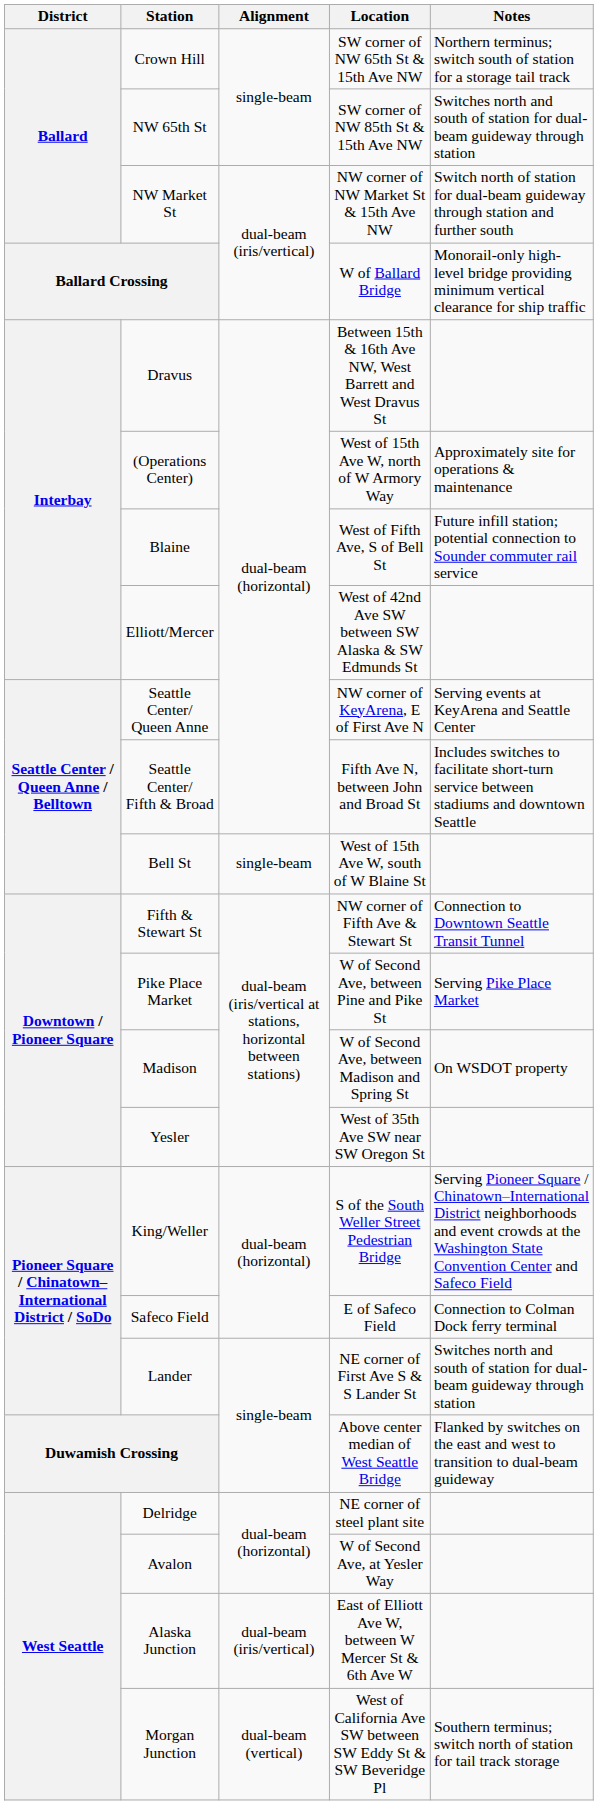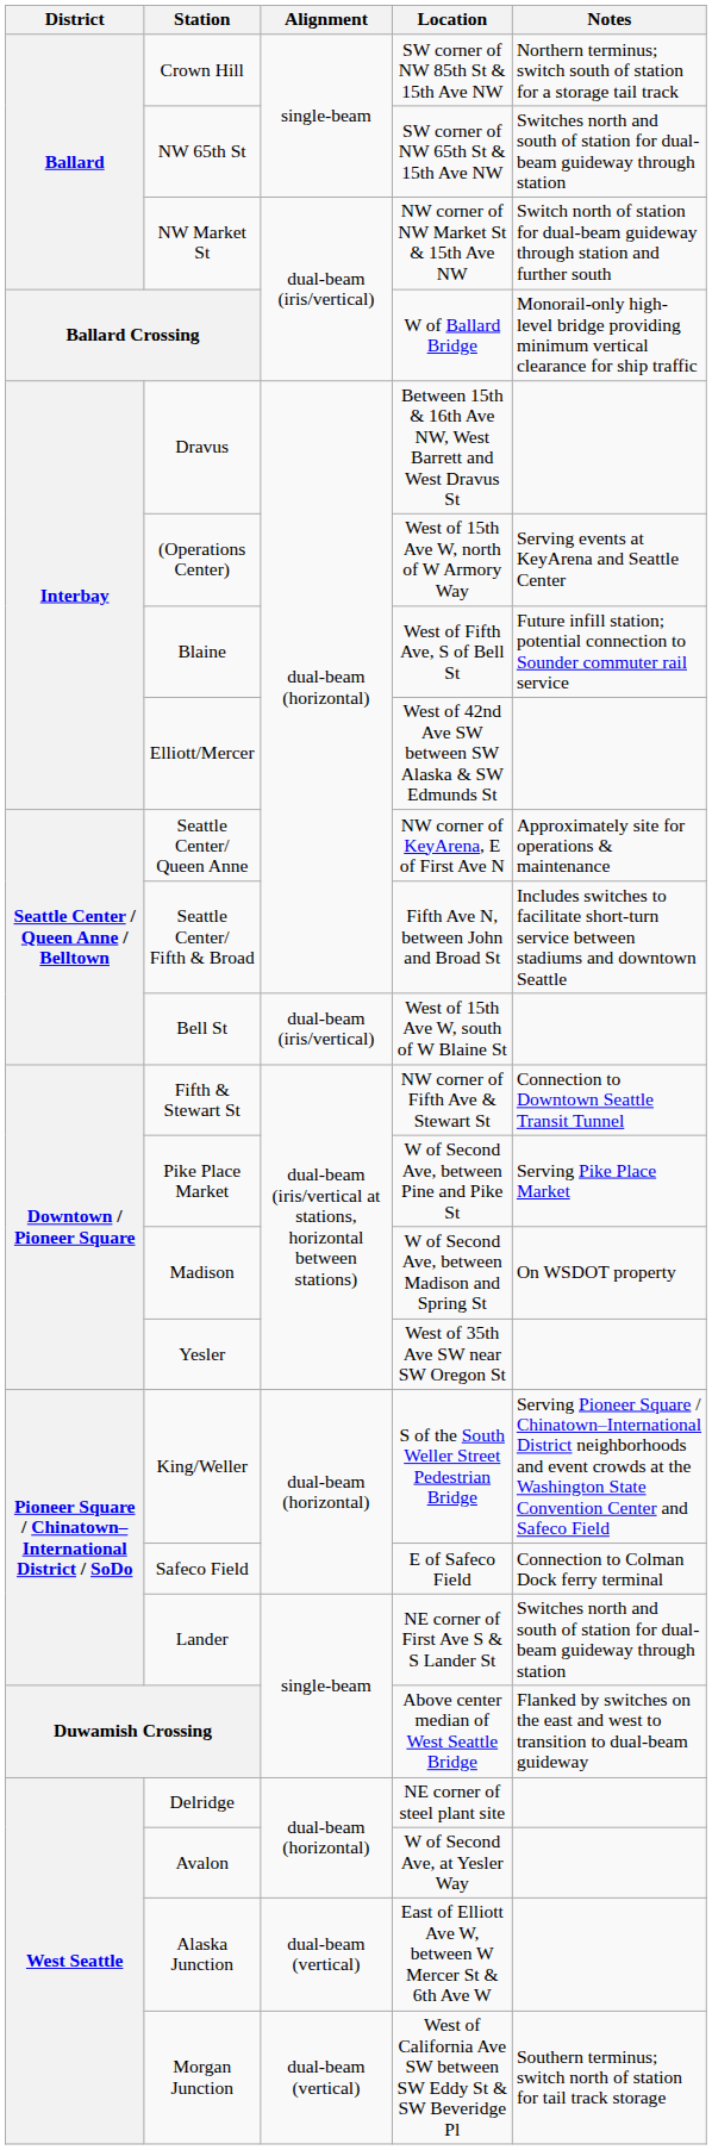Crown Hill | Location: SW corner of NW 65th St & 15th Ave NW -> SW corner of NW 85th St & 15th Ave NW
NW 65th St | Location: SW corner of NW 85th St & 15th Ave NW -> SW corner of NW 65th St & 15th Ave NW
(Operations Center) | Notes: Approximately site for operations & maintenance -> Serving events at KeyArena and Seattle Center
Seattle Center/ Queen Anne | Notes: Serving events at KeyArena and Seattle Center -> Approximately site for operations & maintenance
Bell St | Alignment: single-beam -> dual-beam (iris/vertical)
Alaska Junction | Alignment: dual-beam (iris/vertical) -> dual-beam (vertical)
